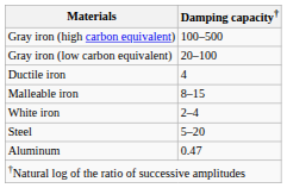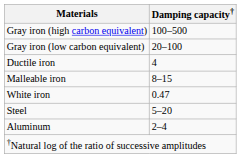White iron | Damping capacity†: 2–4 -> 0.47
Aluminum | Damping capacity†: 0.47 -> 2–4
